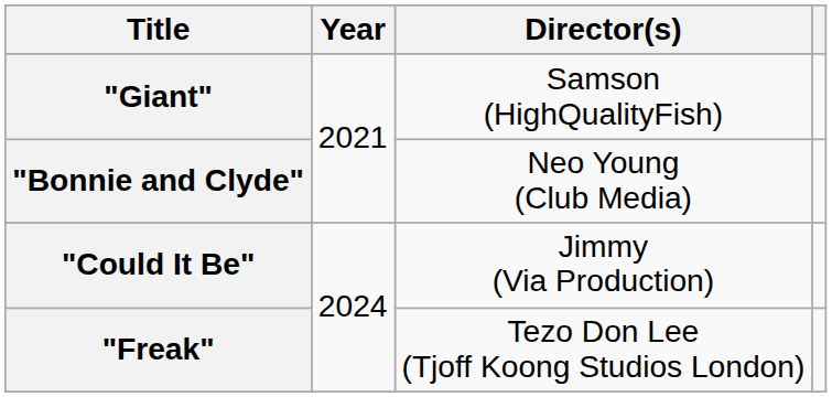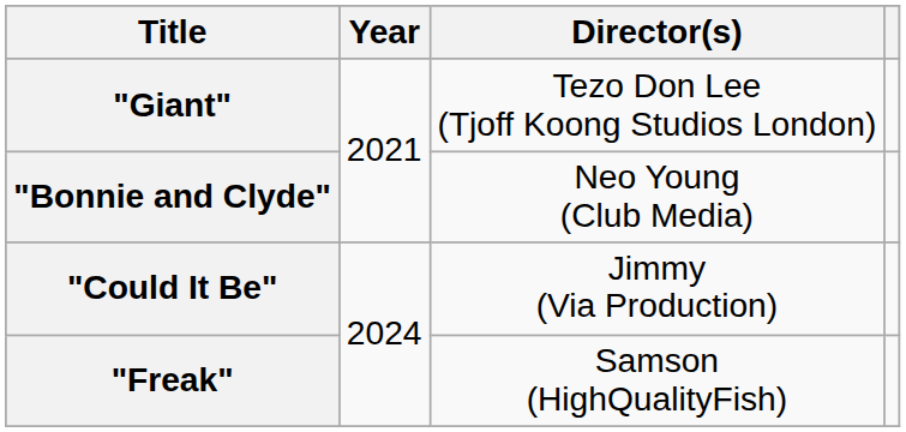"Giant" | Director(s): Samson (HighQualityFish) -> Tezo Don Lee (Tjoff Koong Studios London)
"Freak" | Director(s): Tezo Don Lee (Tjoff Koong Studios London) -> Samson (HighQualityFish)
